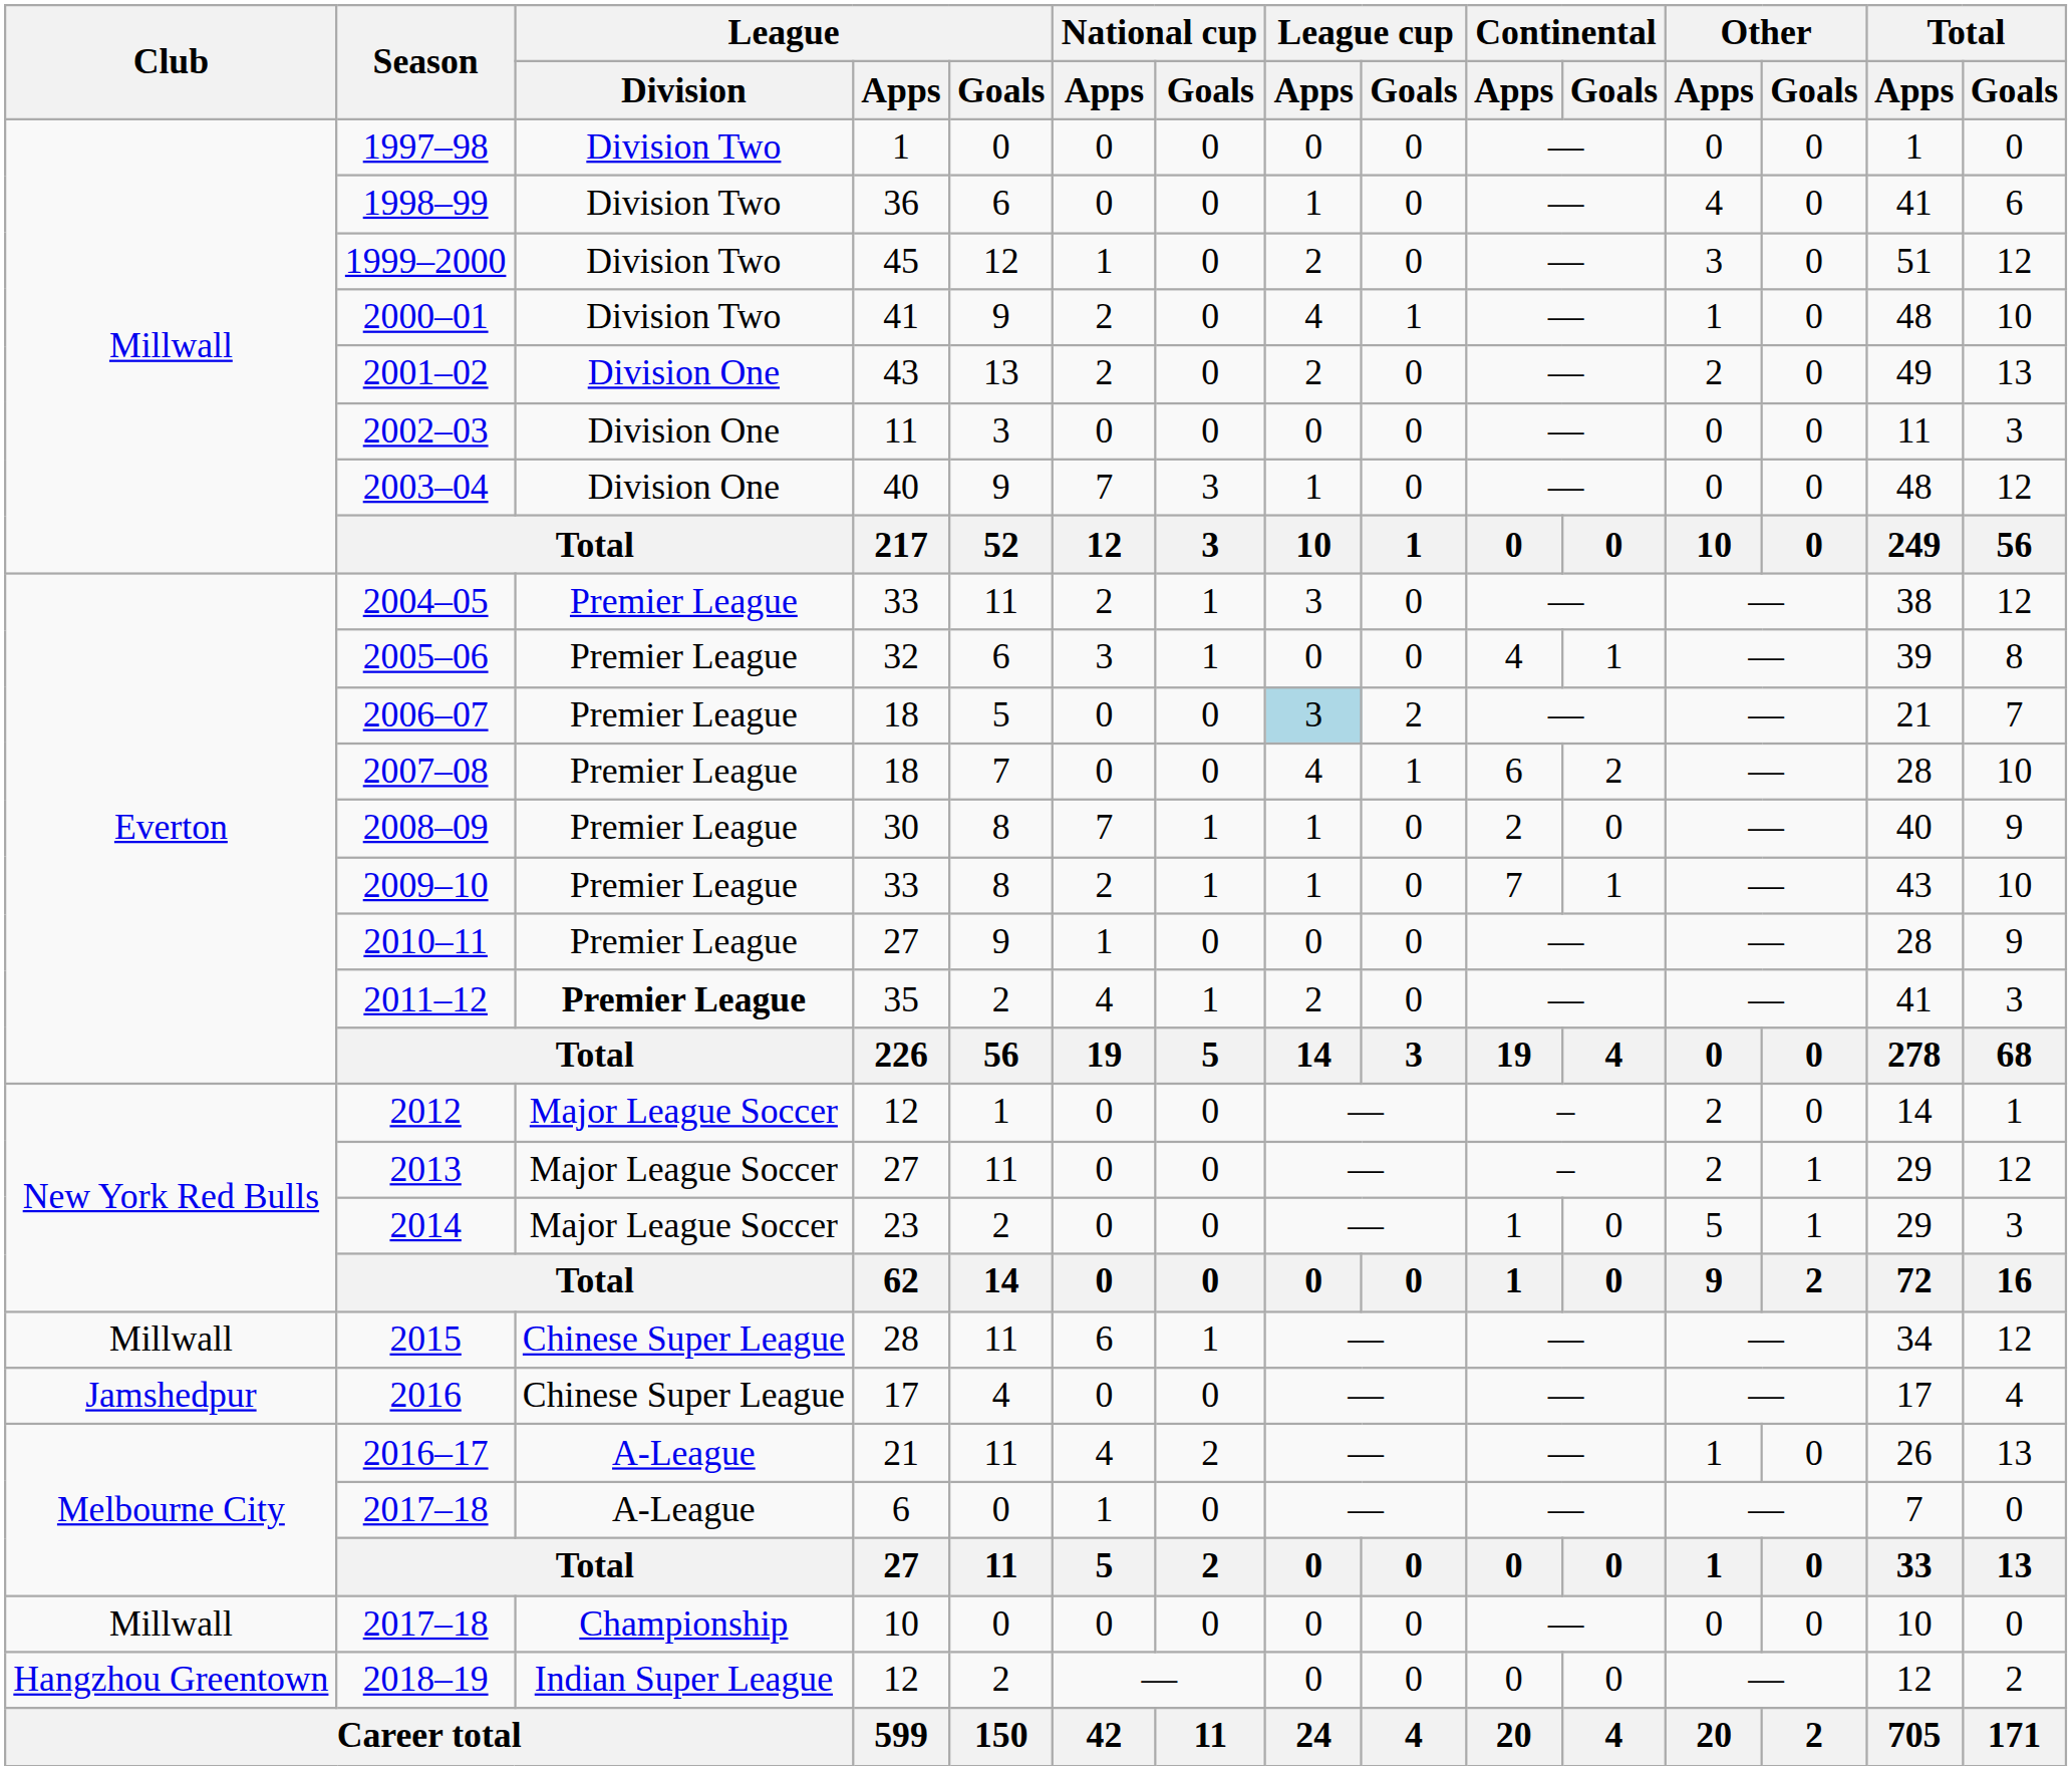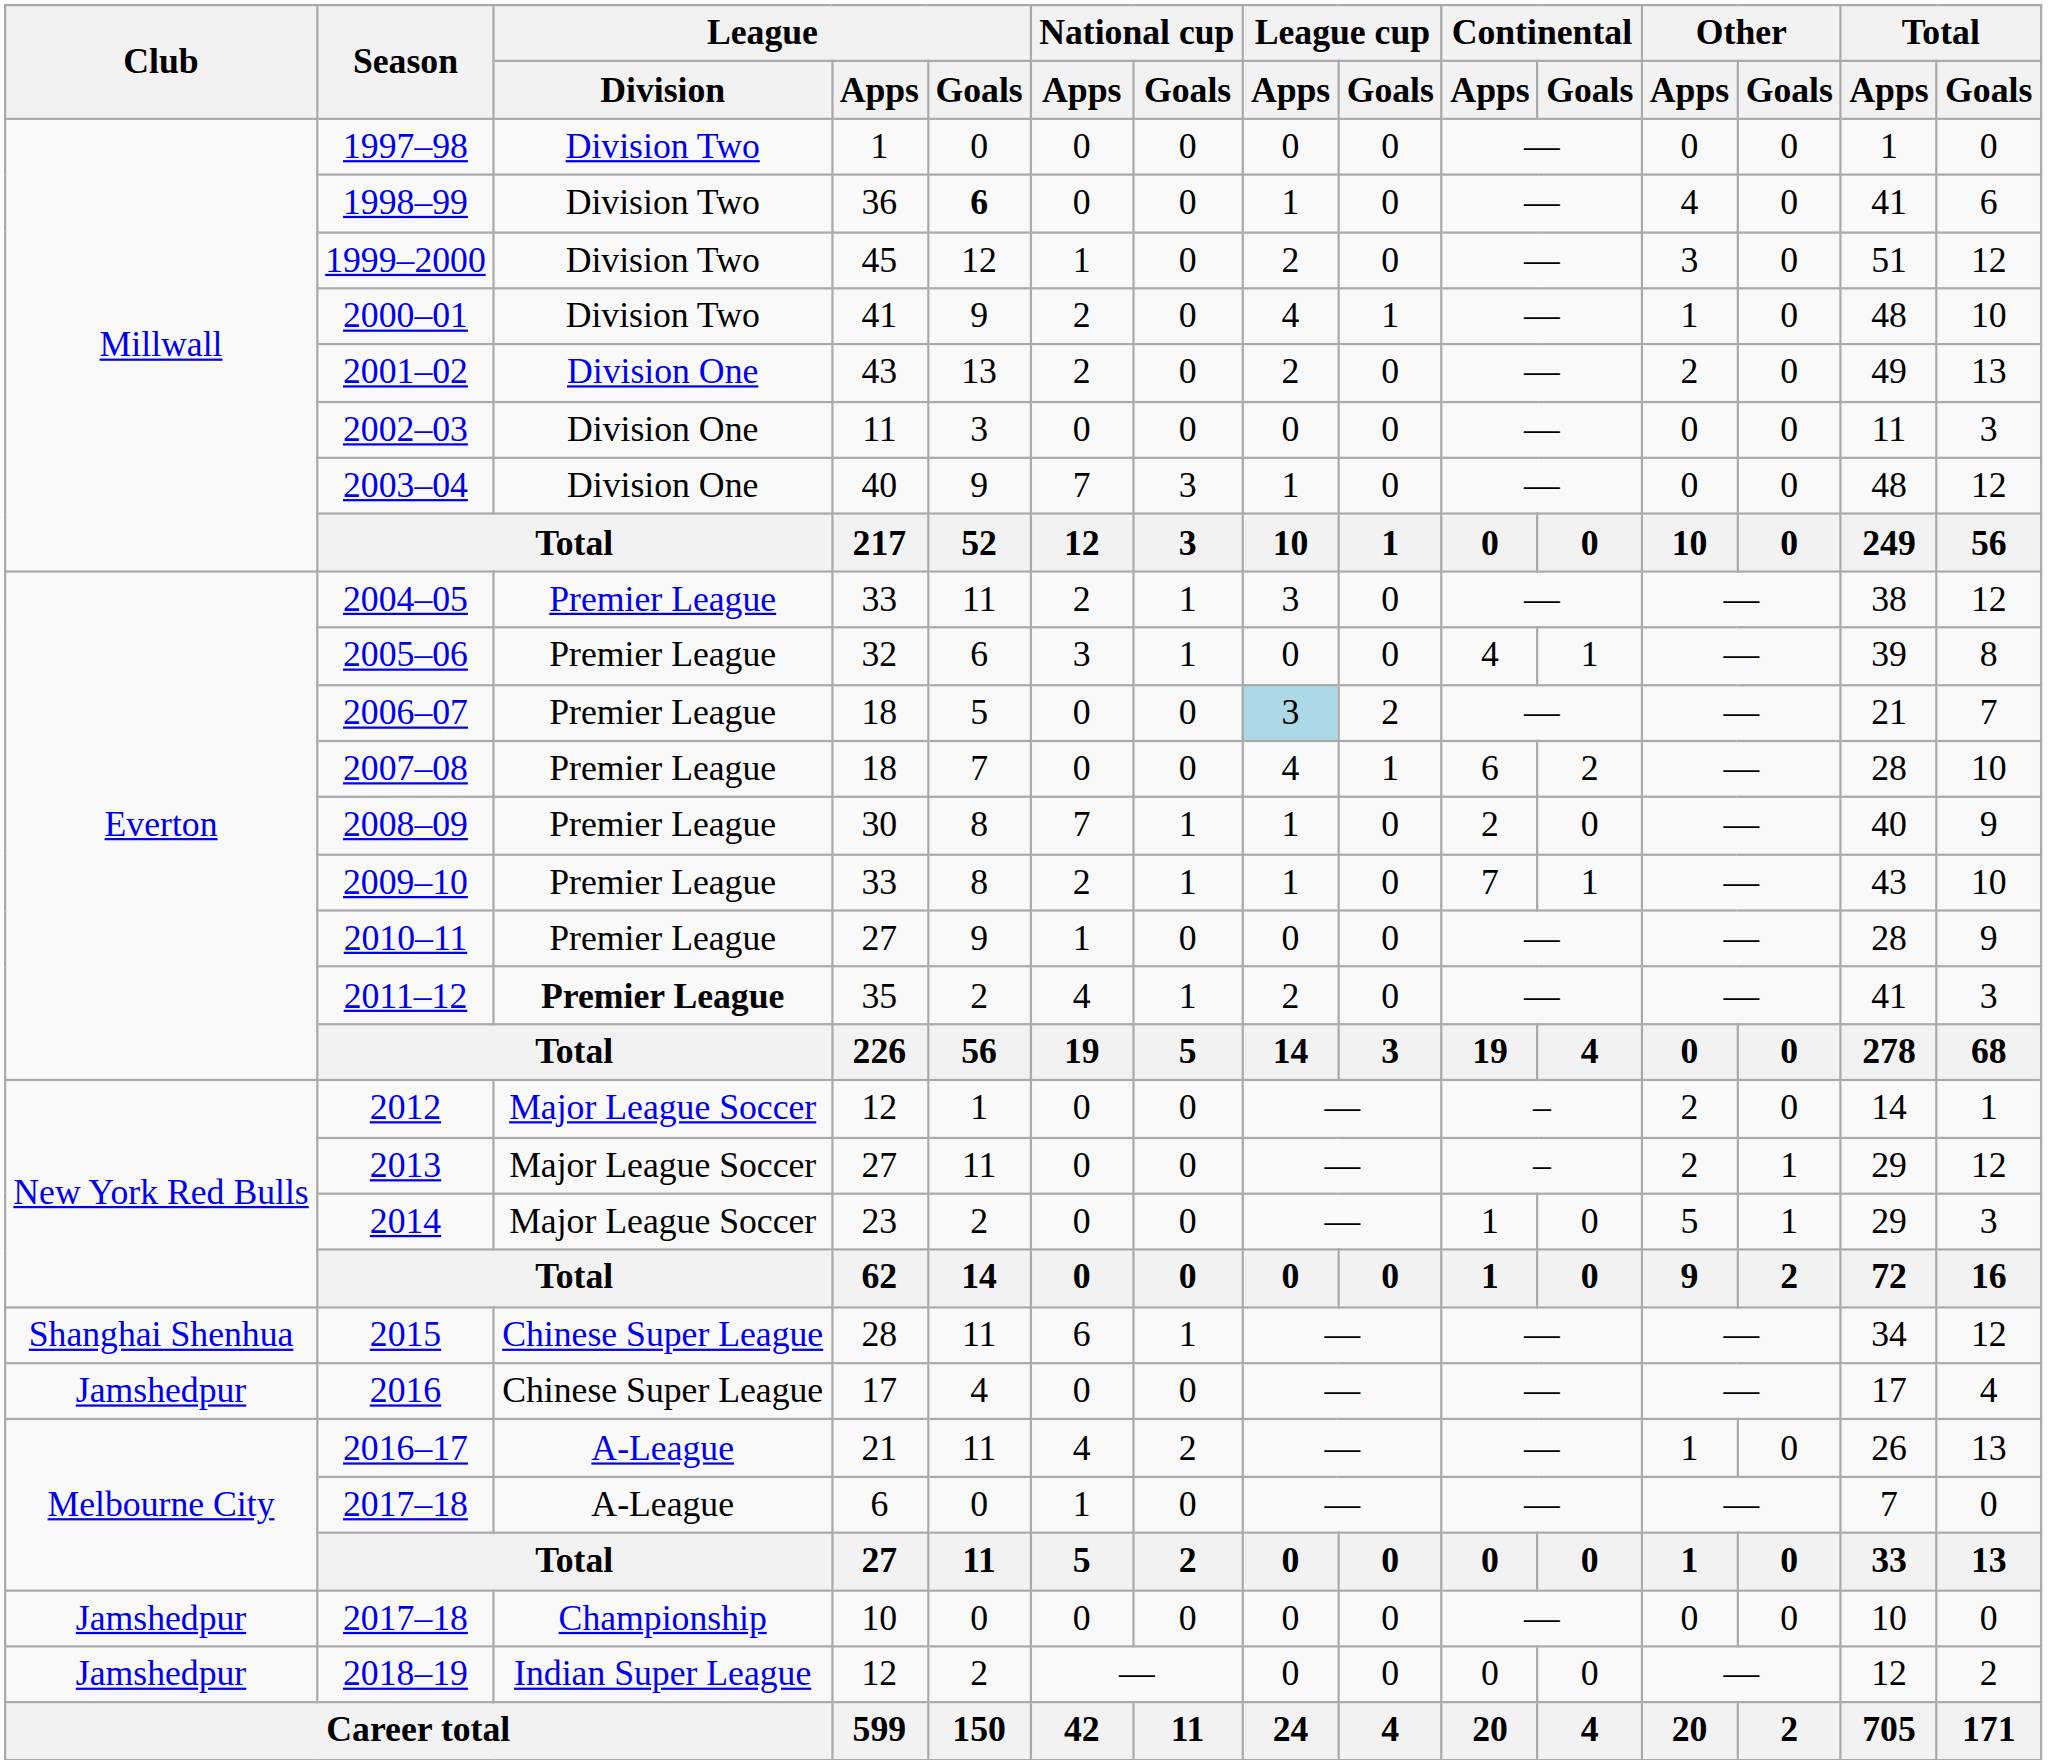1998–99 | League / Goals: normal -> bold
2015 | Club: Millwall -> Shanghai Shenhua
2017–18 / 10 | Club: Millwall -> Jamshedpur
2018–19 | Club: Hangzhou Greentown -> Jamshedpur
